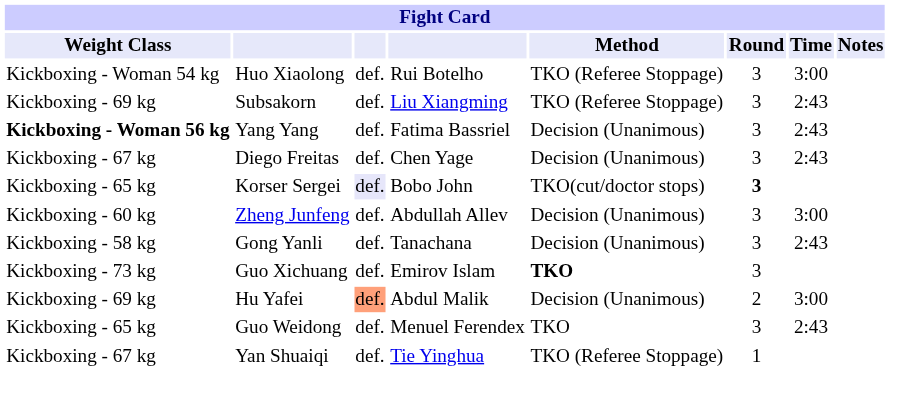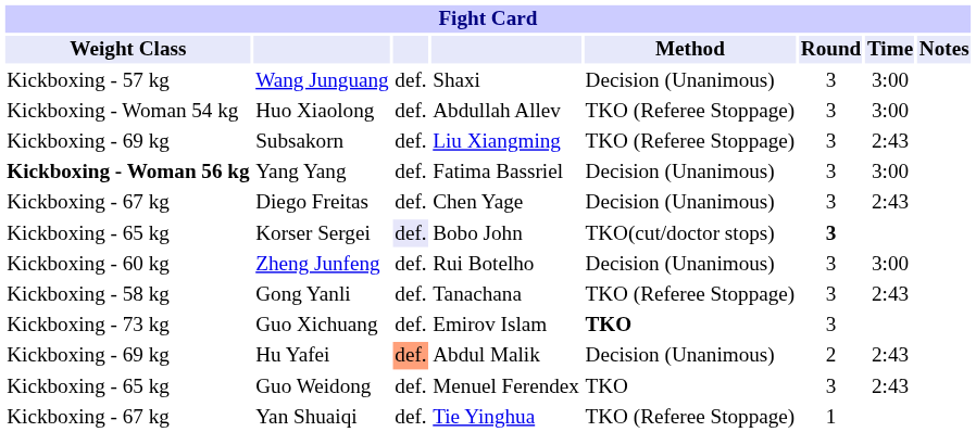+ row: Kickboxing - 57 kg | Wang Junguang | def. | Shaxi | Decision (Unanimous) | 3 | 3:00
Huo Xiaolong | column 4: Rui Botelho -> Abdullah Allev
Yang Yang | Time: 2:43 -> 3:00
Zheng Junfeng | column 4: Abdullah Allev -> Rui Botelho
Gong Yanli | Method: Decision (Unanimous) -> TKO (Referee Stoppage)
Hu Yafei | Time: 3:00 -> 2:43
